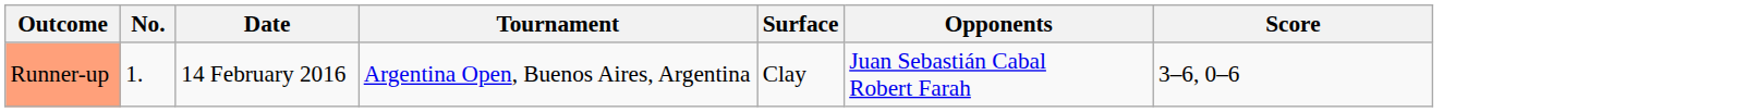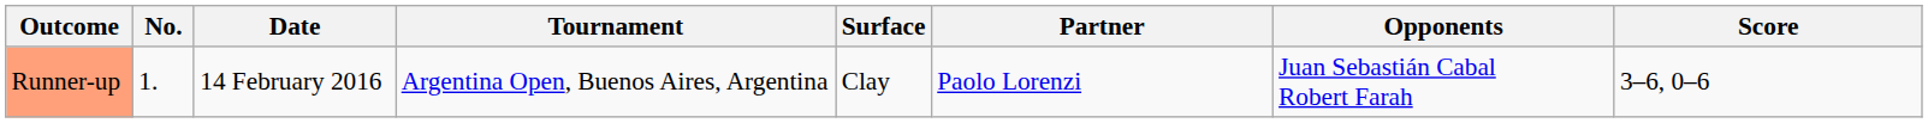+ column: Partner | Paolo Lorenzi
